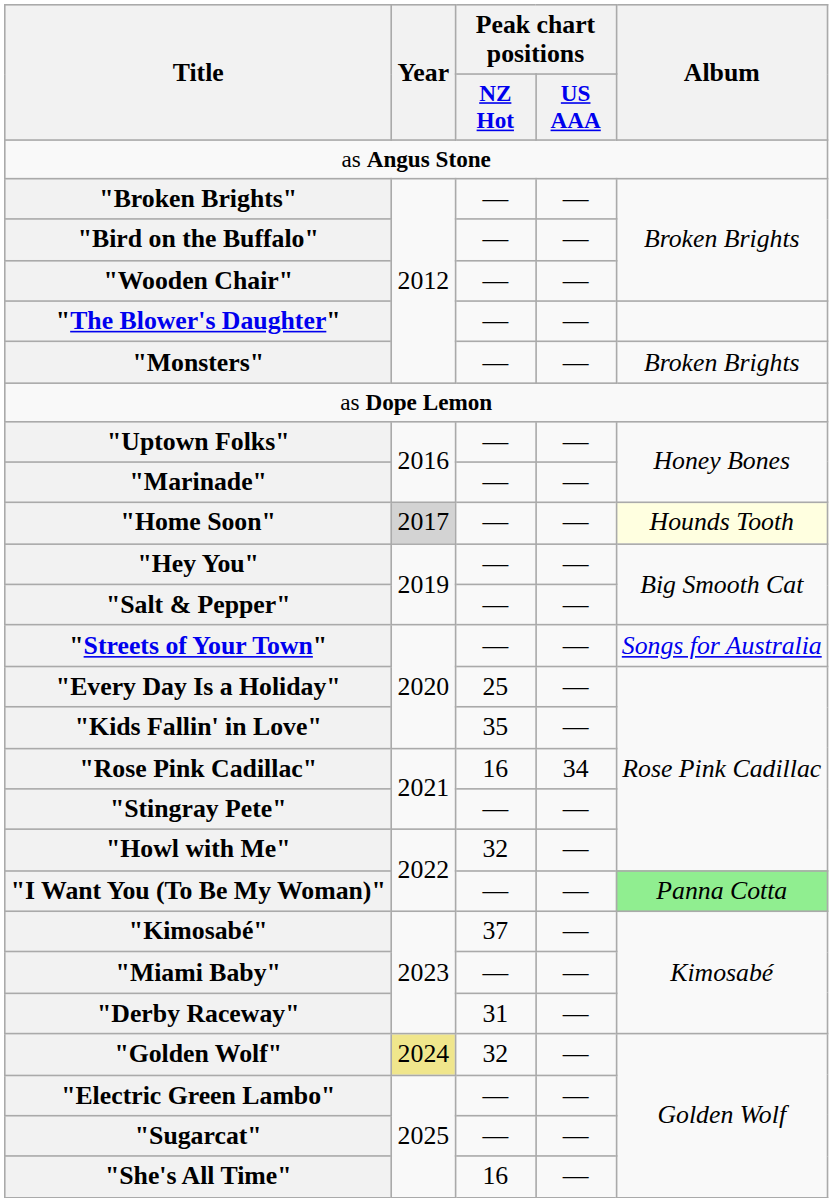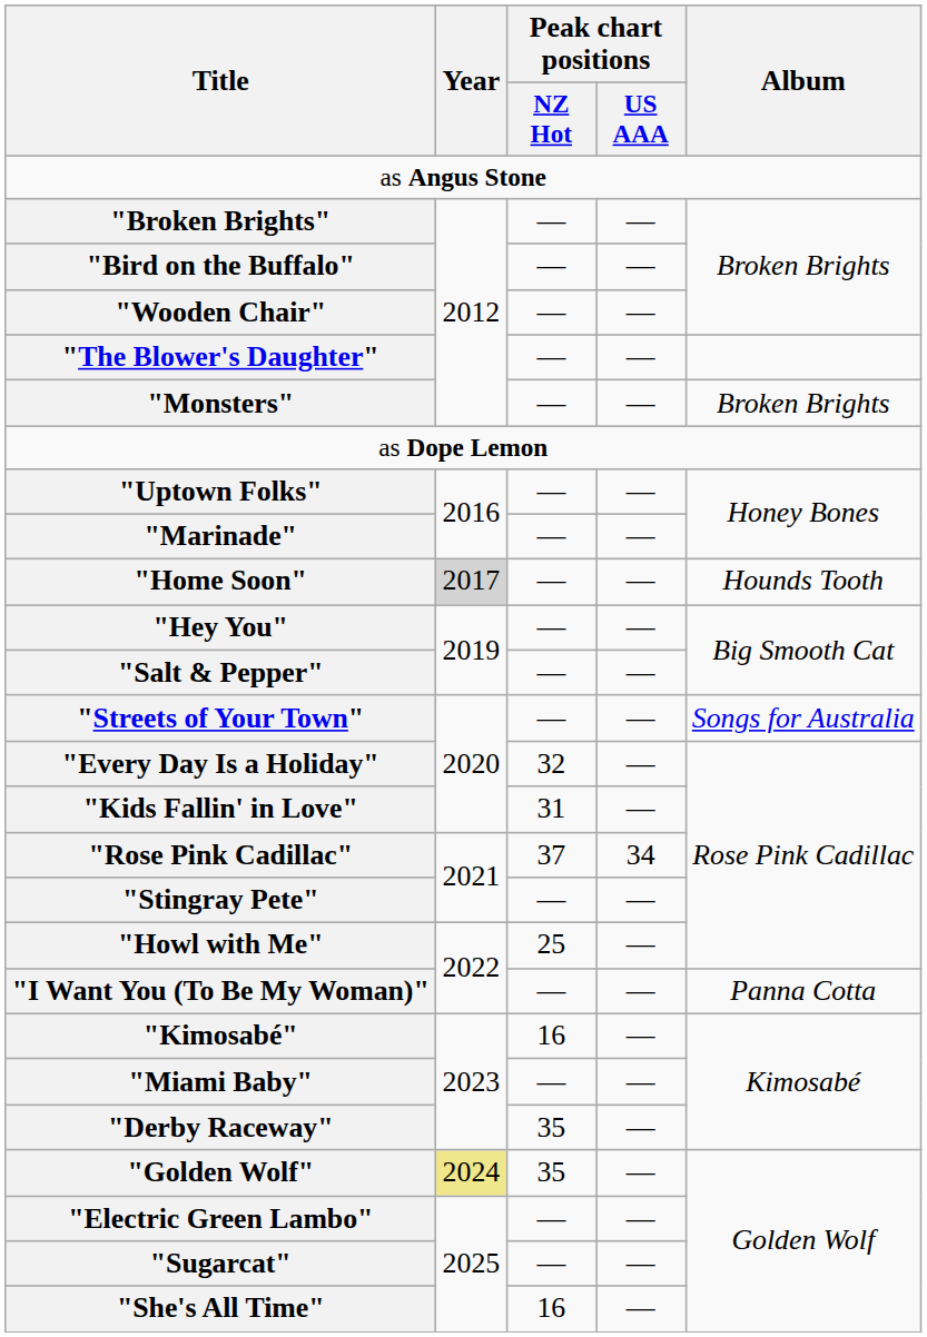"Home Soon" | Album: lightyellow background -> no background
"Every Day Is a Holiday" | Peak chart positions / NZ Hot: 25 -> 32
"Kids Fallin' in Love" | Peak chart positions / NZ Hot: 35 -> 31
"Rose Pink Cadillac" | Peak chart positions / NZ Hot: 16 -> 37
"Howl with Me" | Peak chart positions / NZ Hot: 32 -> 25
"I Want You (To Be My Woman)" | Album: lightgreen background -> no background
"Kimosabé" | Peak chart positions / NZ Hot: 37 -> 16
"Derby Raceway" | Peak chart positions / NZ Hot: 31 -> 35
"Golden Wolf" | Peak chart positions / NZ Hot: 32 -> 35
